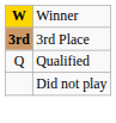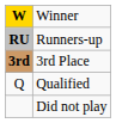+ row: RU | Runners-up
